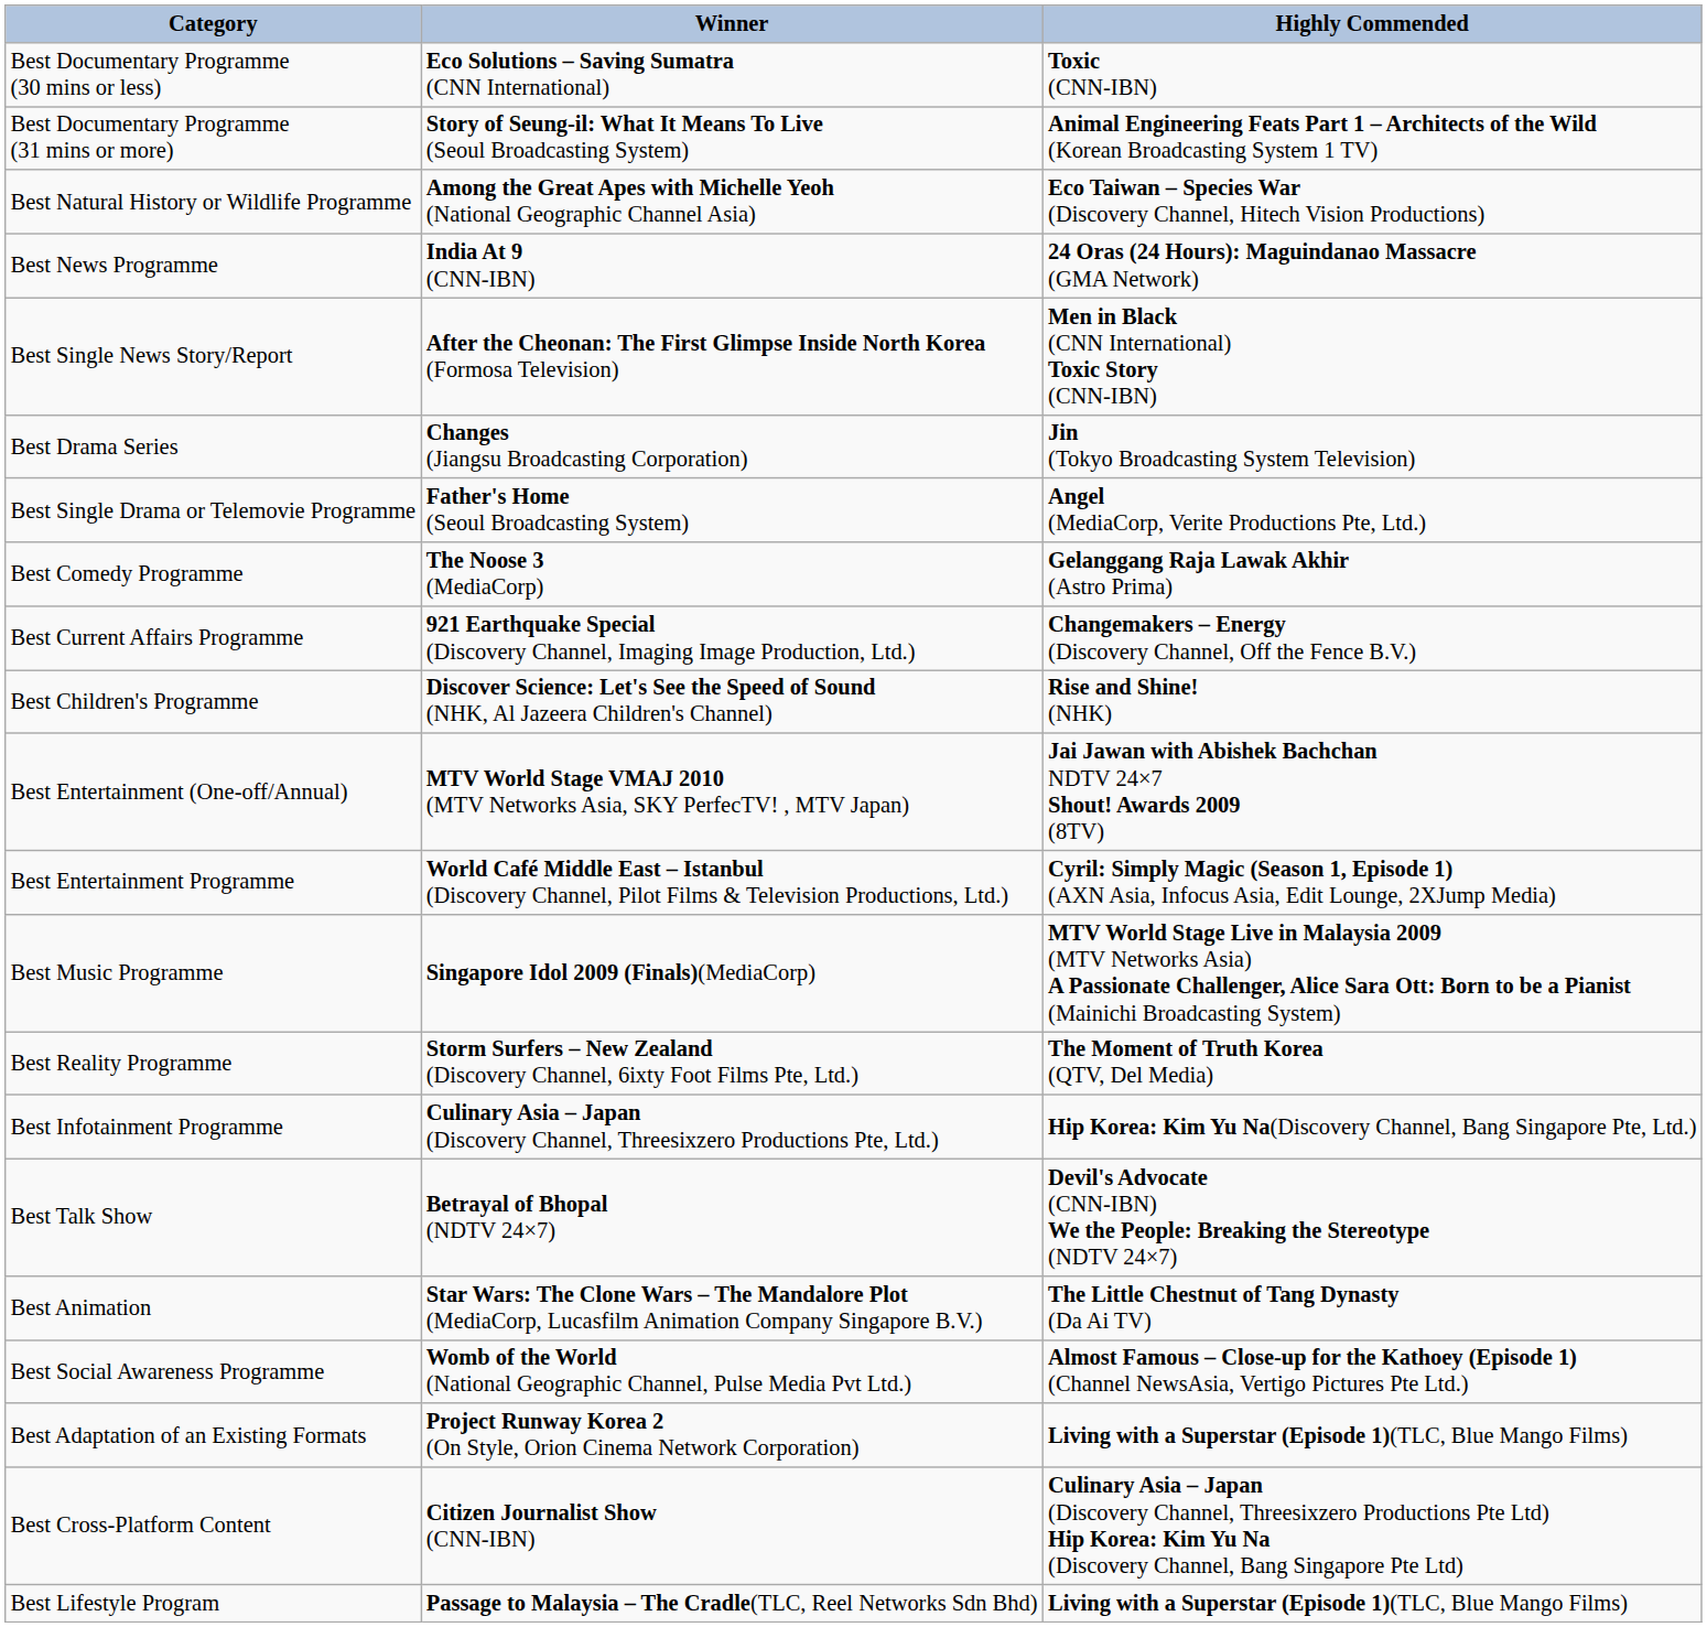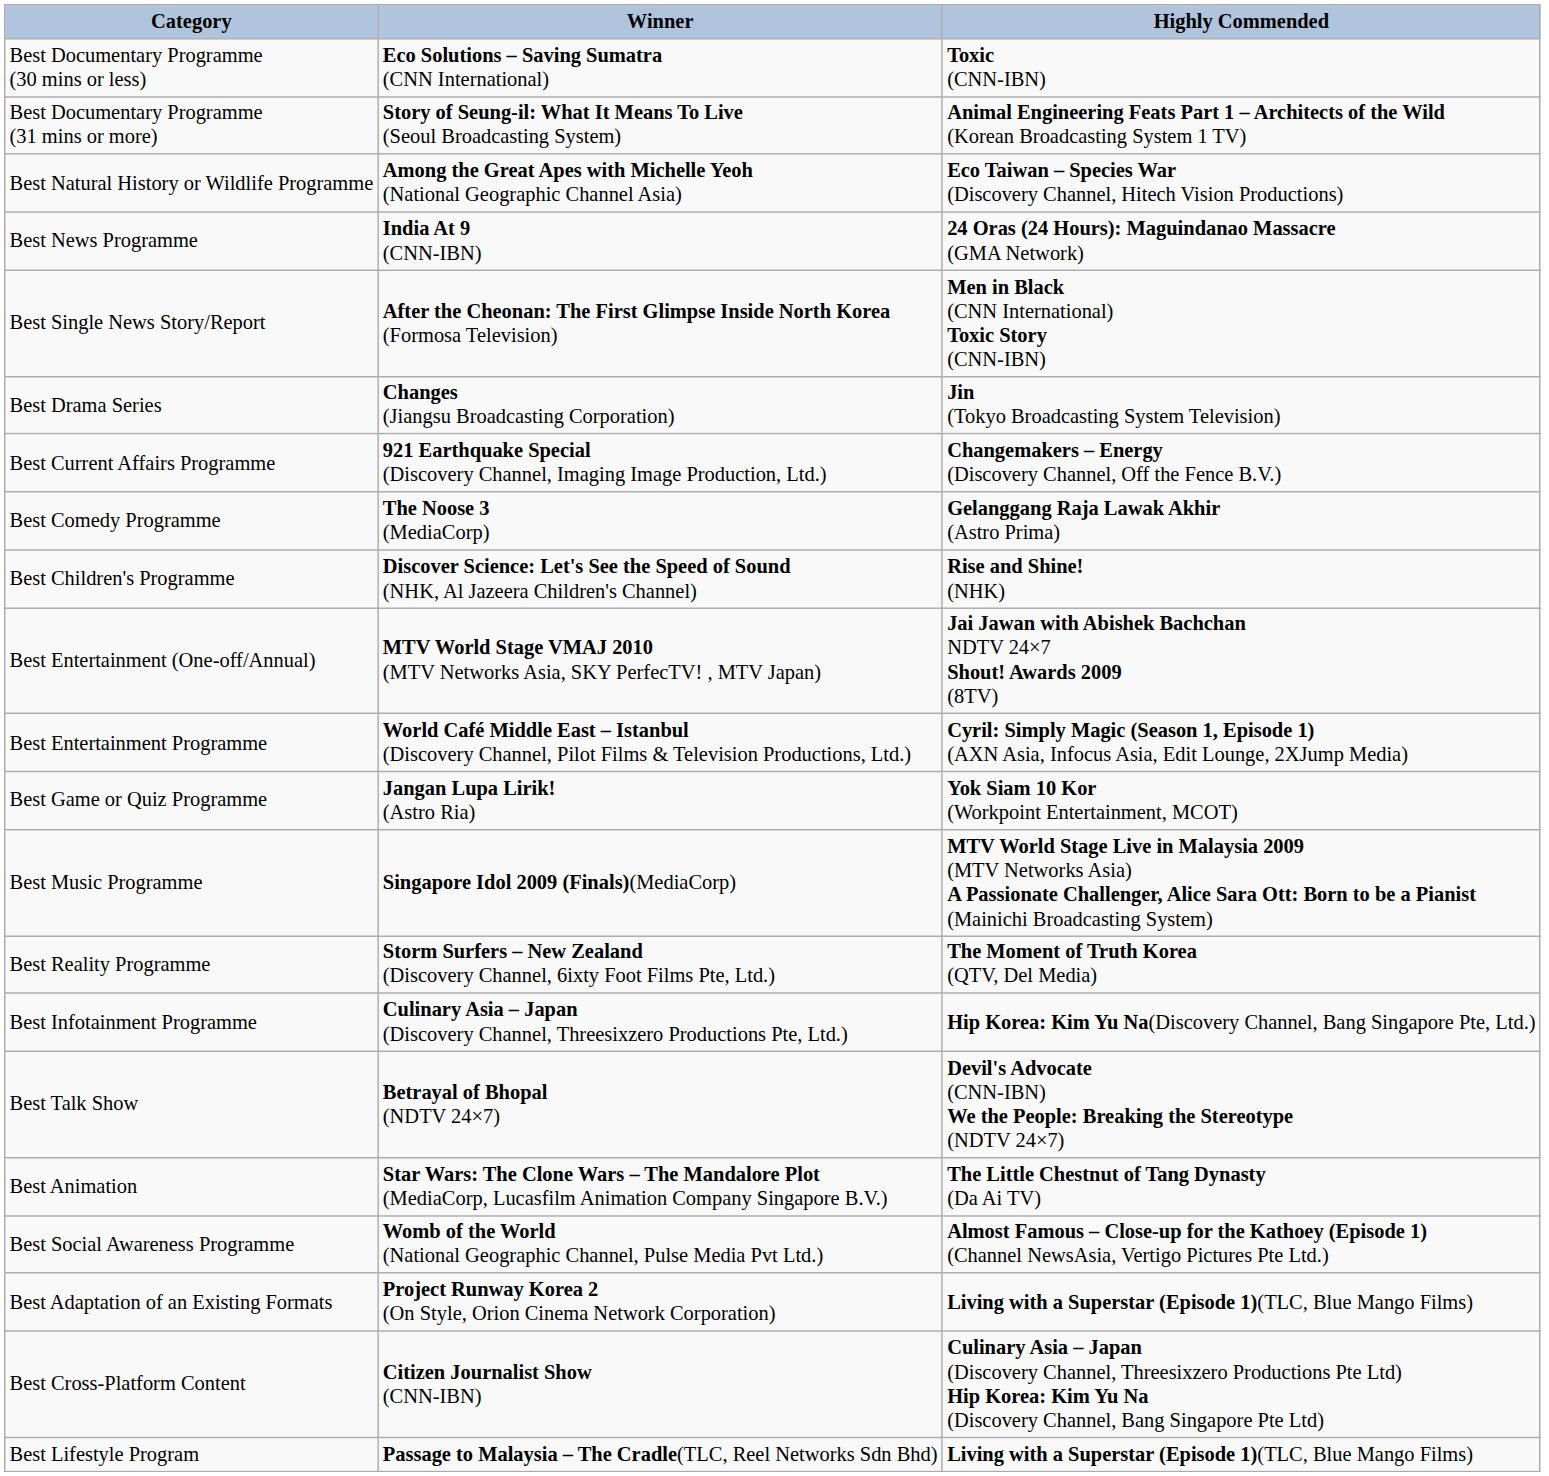- row: Best Single Drama or Telemovie Programme | Father's Home (Seoul Broadcasting System) | Angel (MediaCorp, Verite Productions Pte, Ltd.)
rows swapped: Best Comedy Programme <-> Best Current Affairs Programme
+ row: Best Game or Quiz Programme | Jangan Lupa Lirik! (Astro Ria) | Yok Siam 10 Kor (Workpoint Entertainment, MCOT)
